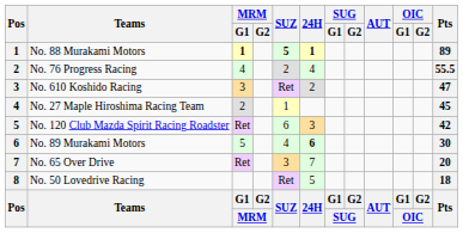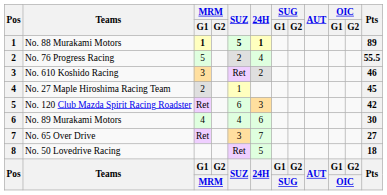No. 76 Progress Racing | MRM / G1: 4 -> 5
No. 610 Koshido Racing | Pts: 47 -> 46
No. 89 Murakami Motors | MRM / G1: 5 -> 4
No. 89 Murakami Motors | 24H: bold -> normal
No. 65 Over Drive | Pts: 20 -> 27
